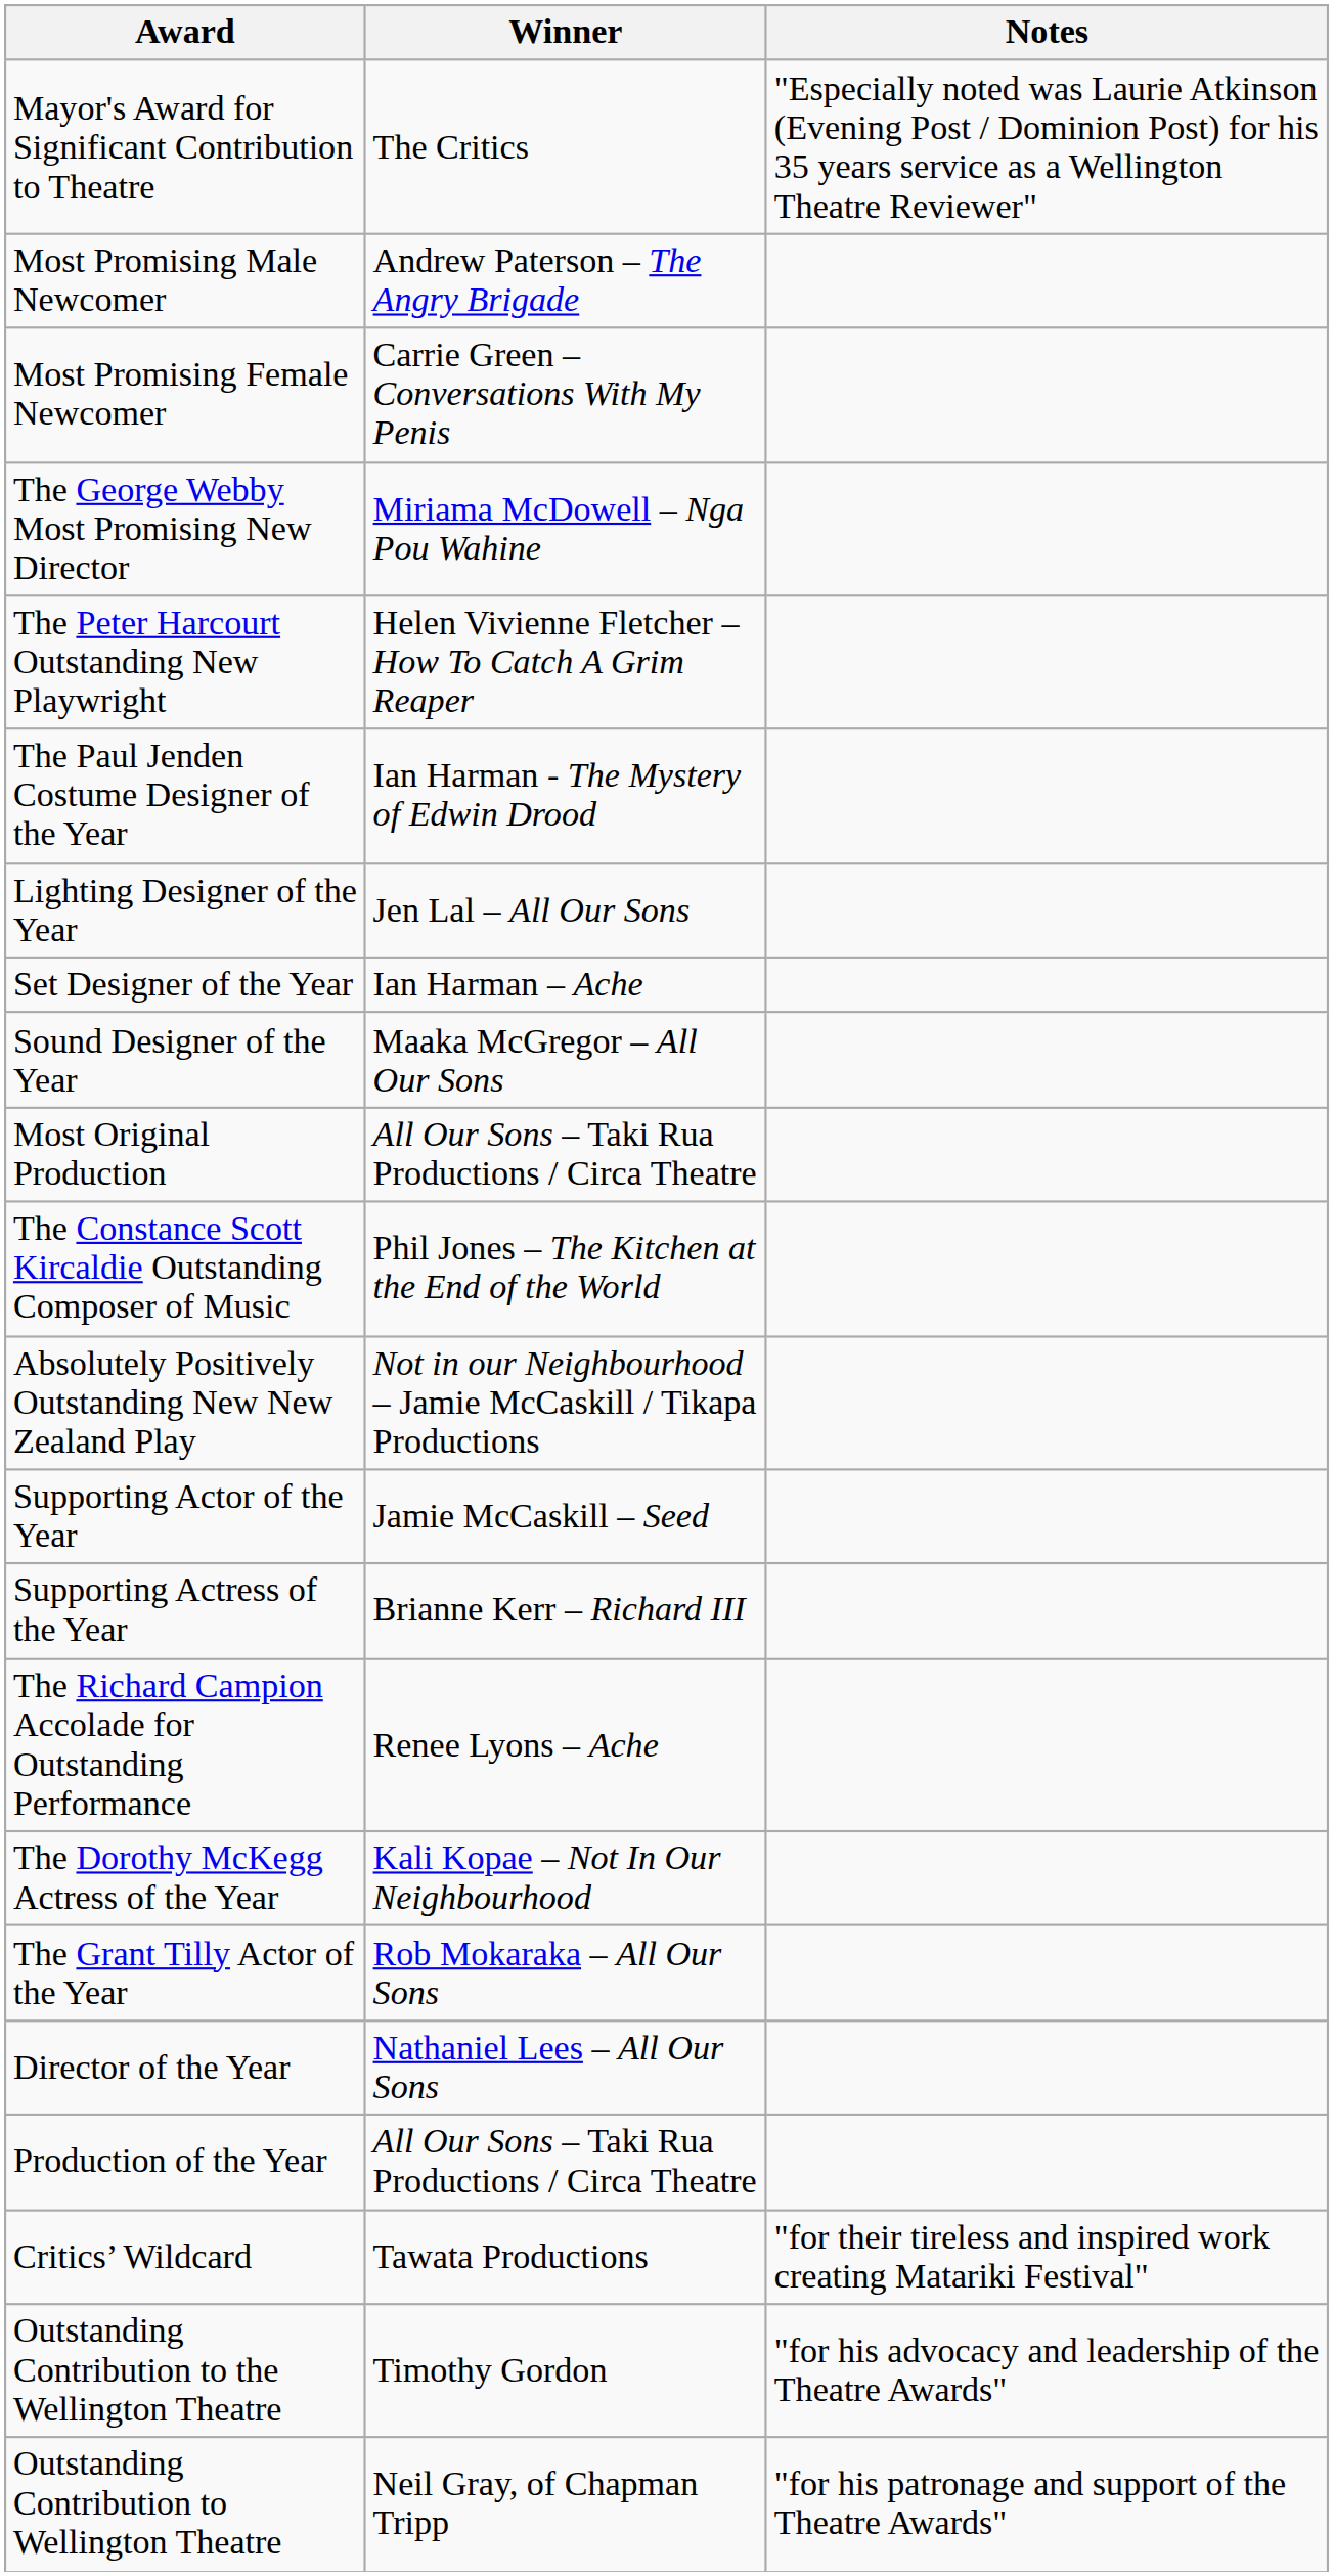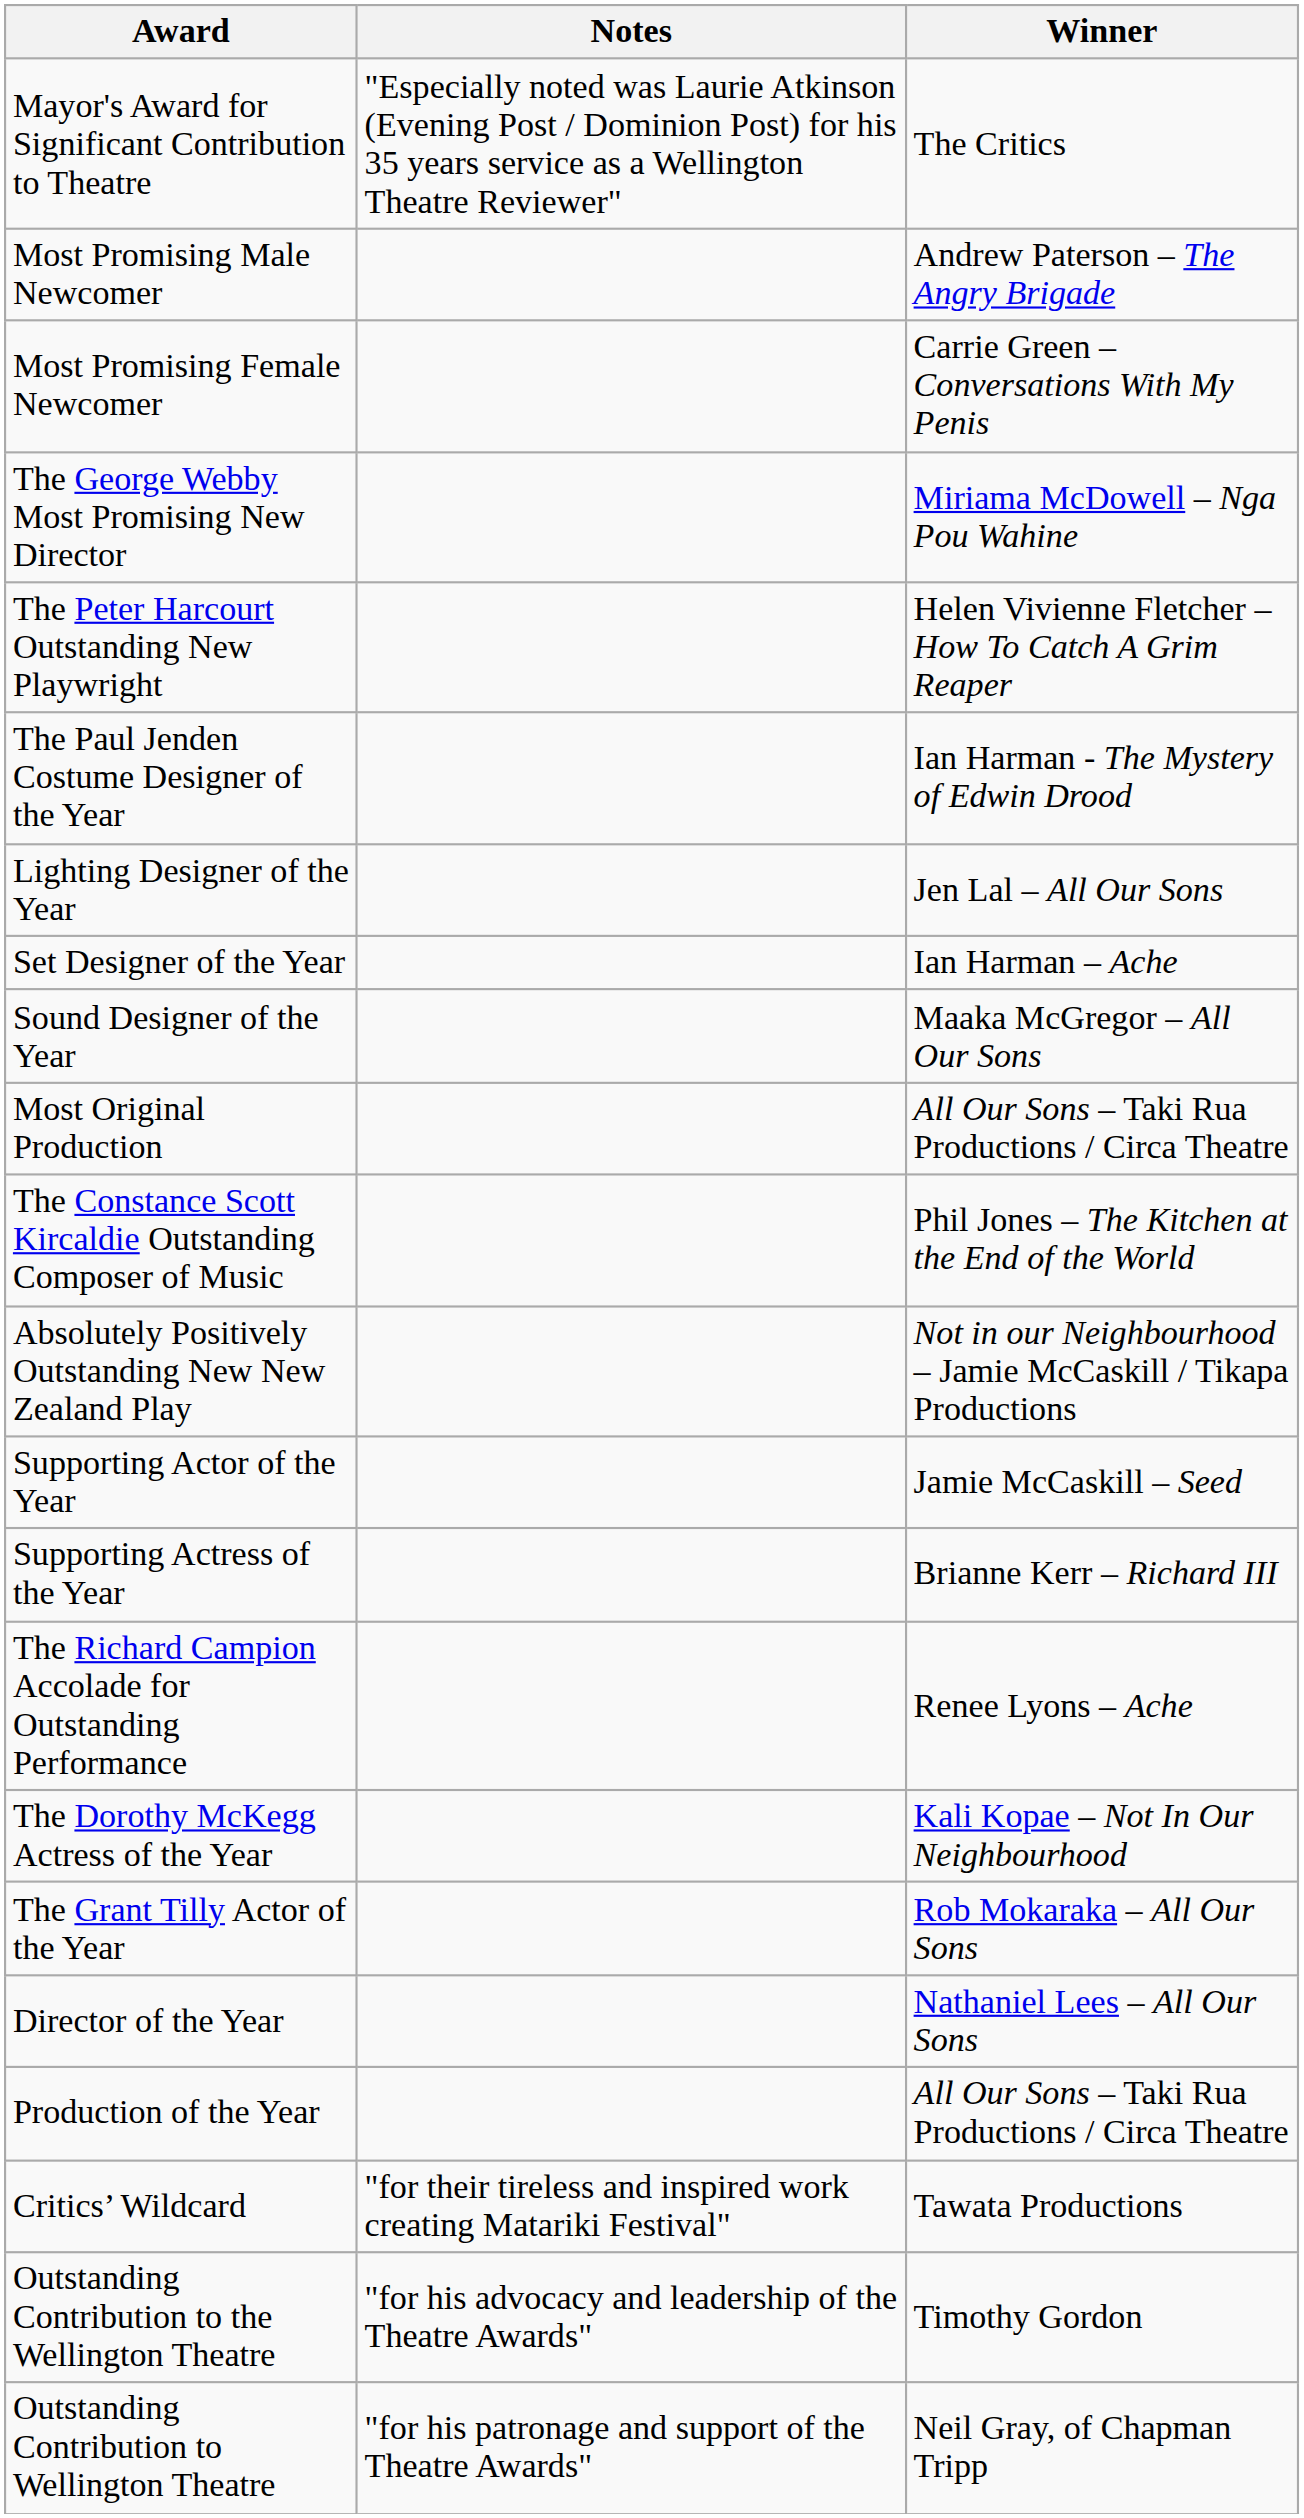columns swapped: Winner <-> Notes
